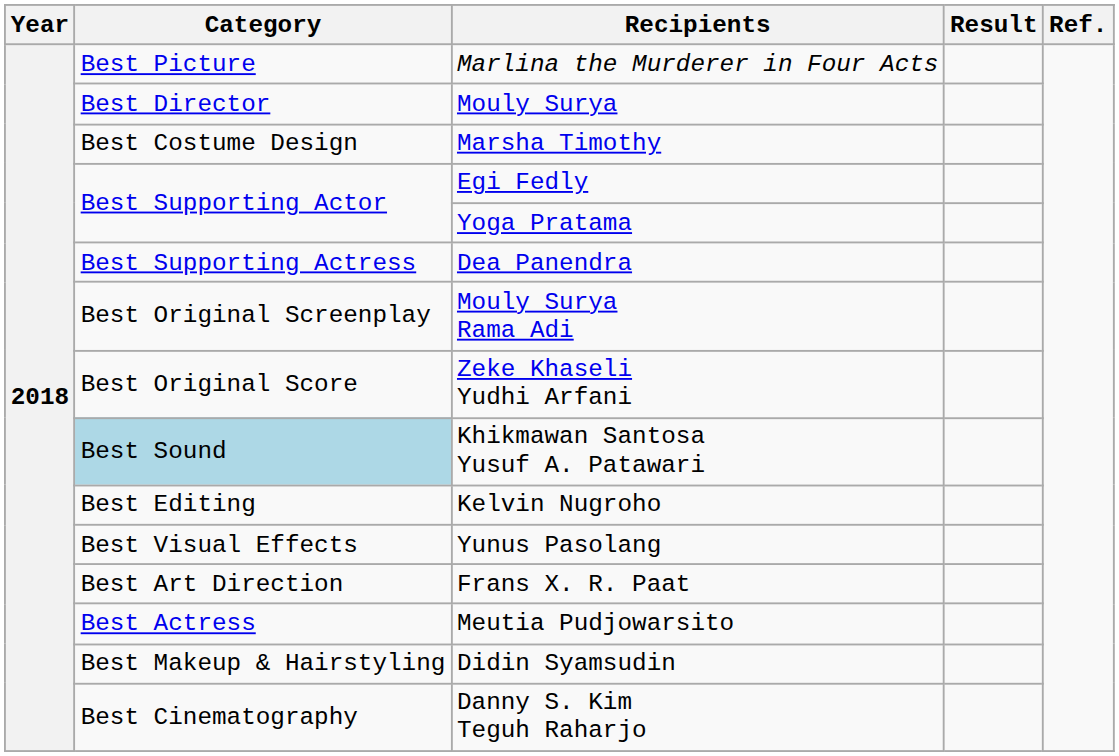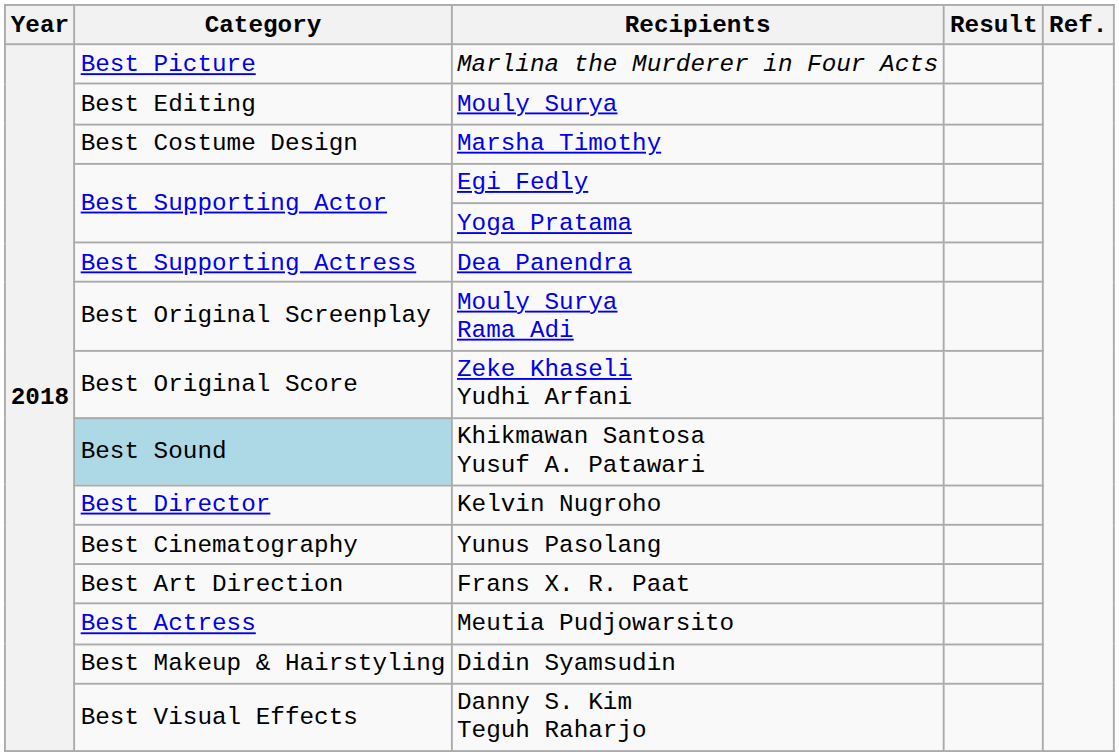Mouly Surya | Category: Best Director -> Best Editing
Kelvin Nugroho | Category: Best Editing -> Best Director
Yunus Pasolang | Category: Best Visual Effects -> Best Cinematography
Danny S. Kim Teguh Raharjo | Category: Best Cinematography -> Best Visual Effects
